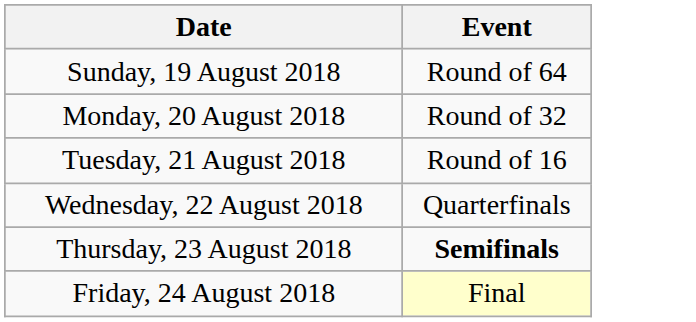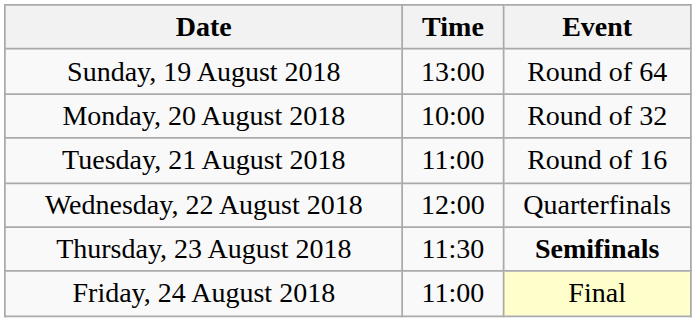+ column: Time | 13:00 | 10:00 | 11:00 | 12:00 | 11:30 | 11:00
